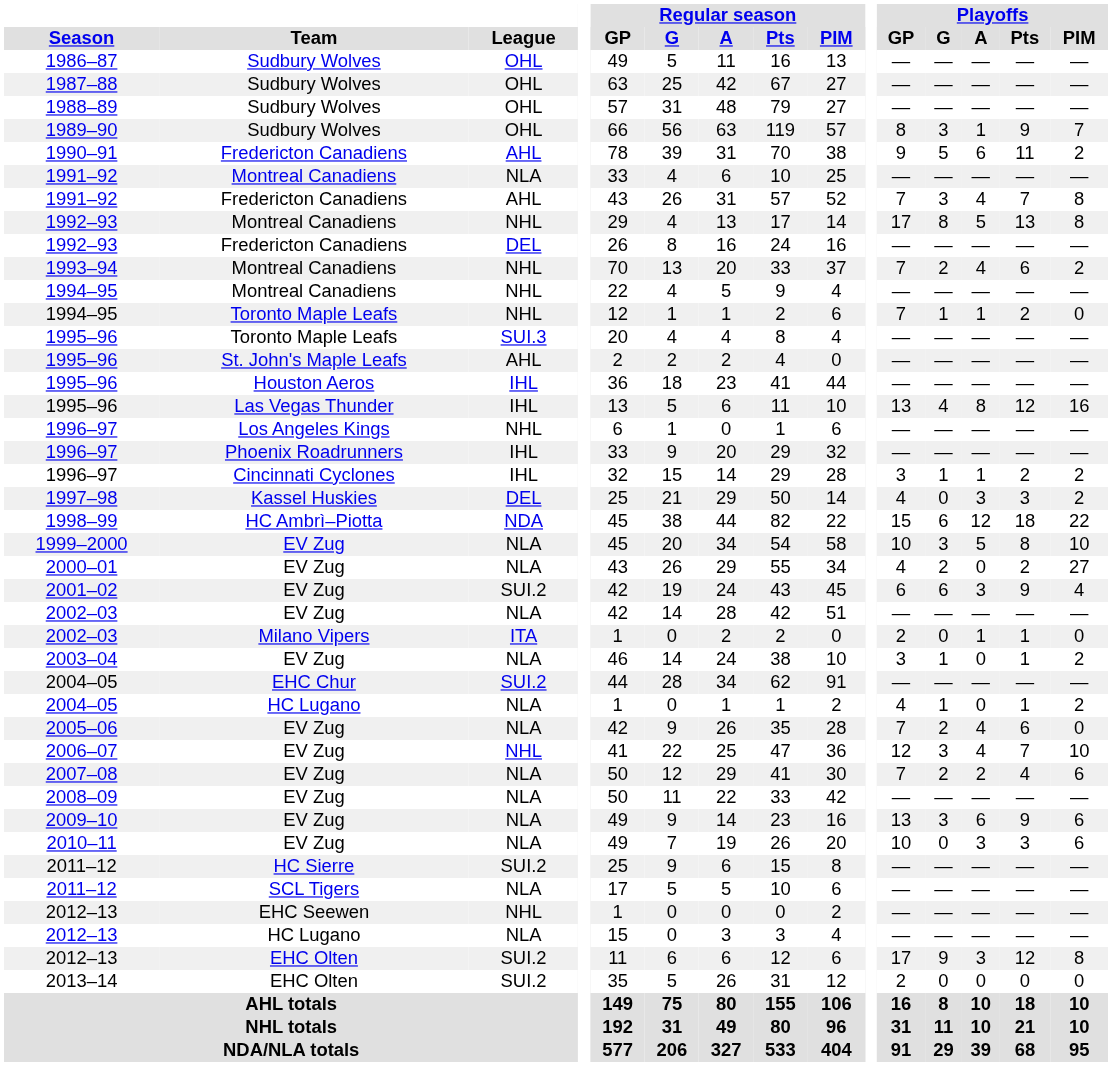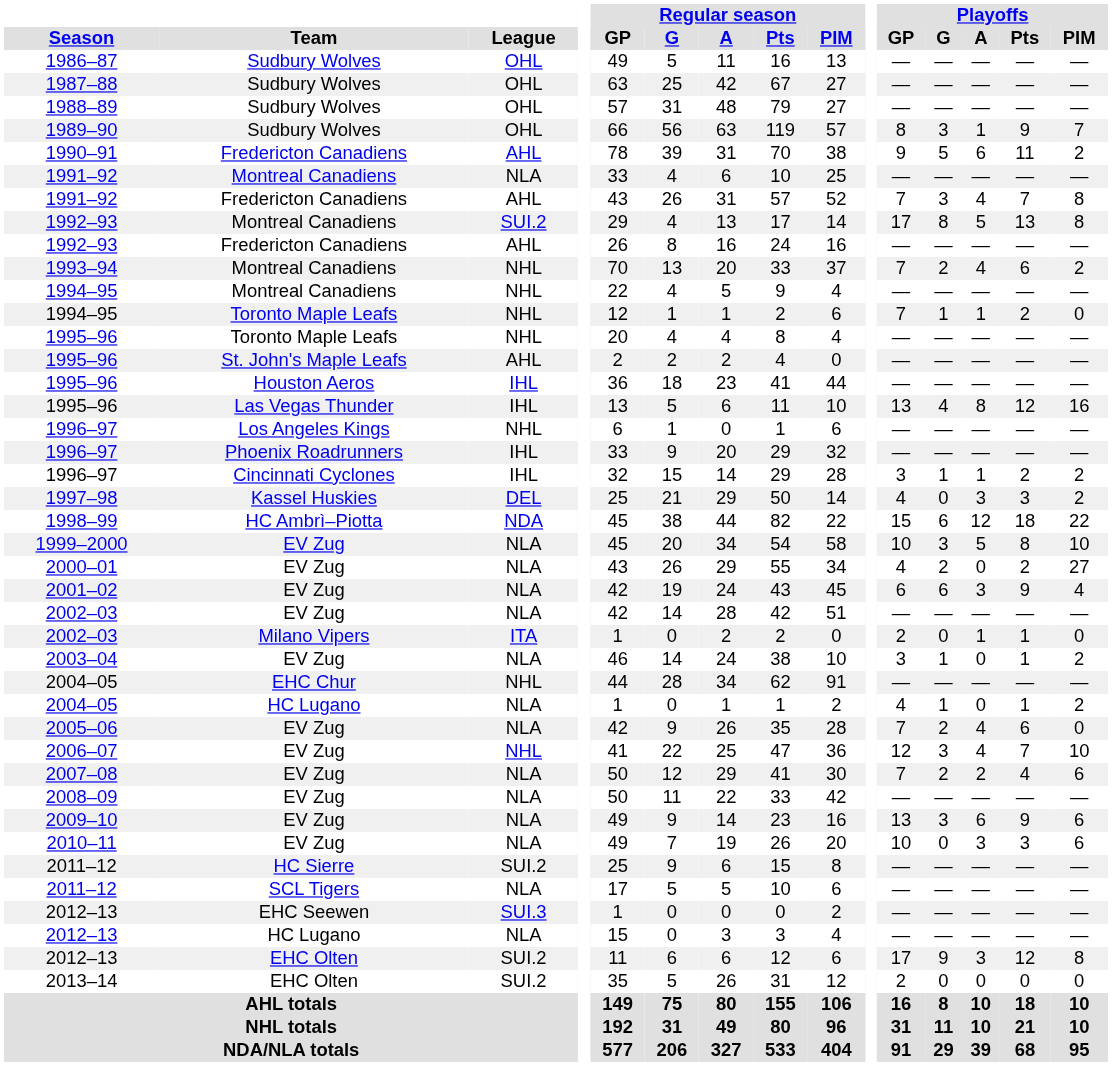1992–93 / Montreal Canadiens | League: NHL -> SUI.2
1992–93 / Fredericton Canadiens | League: DEL -> AHL
1995–96 / Toronto Maple Leafs | League: SUI.3 -> NHL
2001–02 | League: SUI.2 -> NLA
2004–05 / EHC Chur | League: SUI.2 -> NHL
2012–13 / EHC Seewen | League: NHL -> SUI.3
